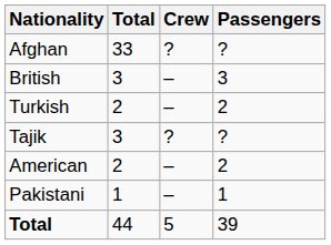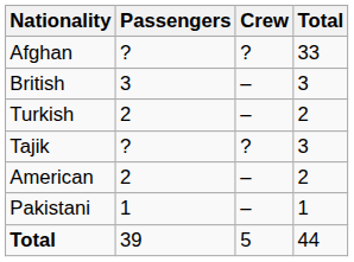columns swapped: Passengers <-> Total
